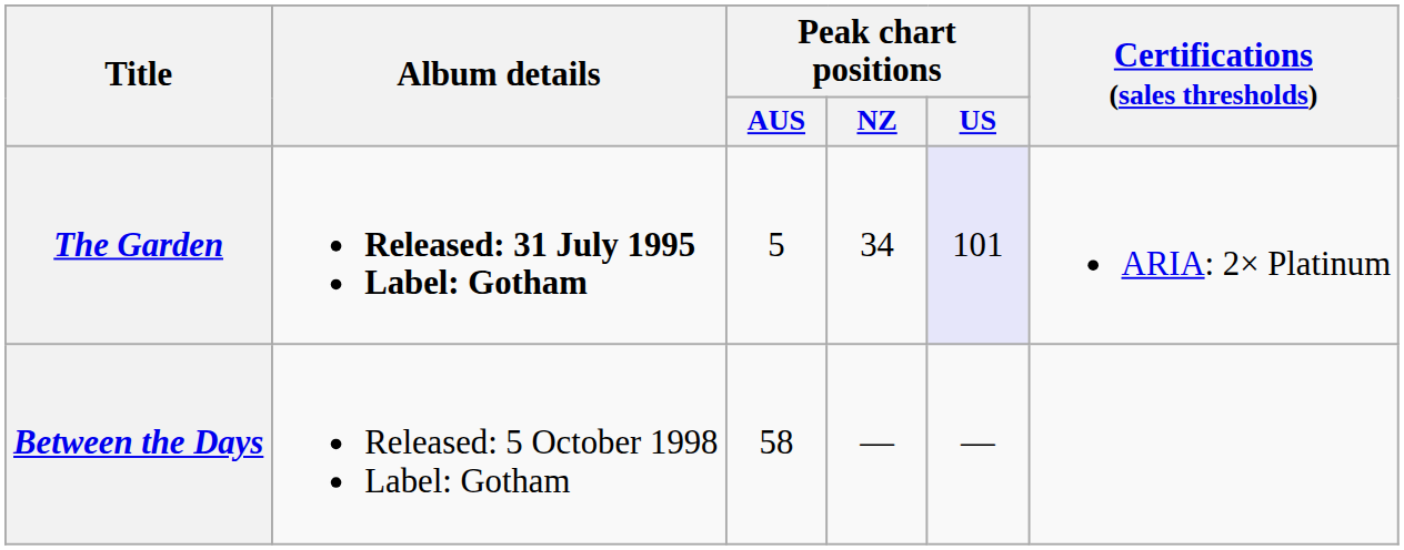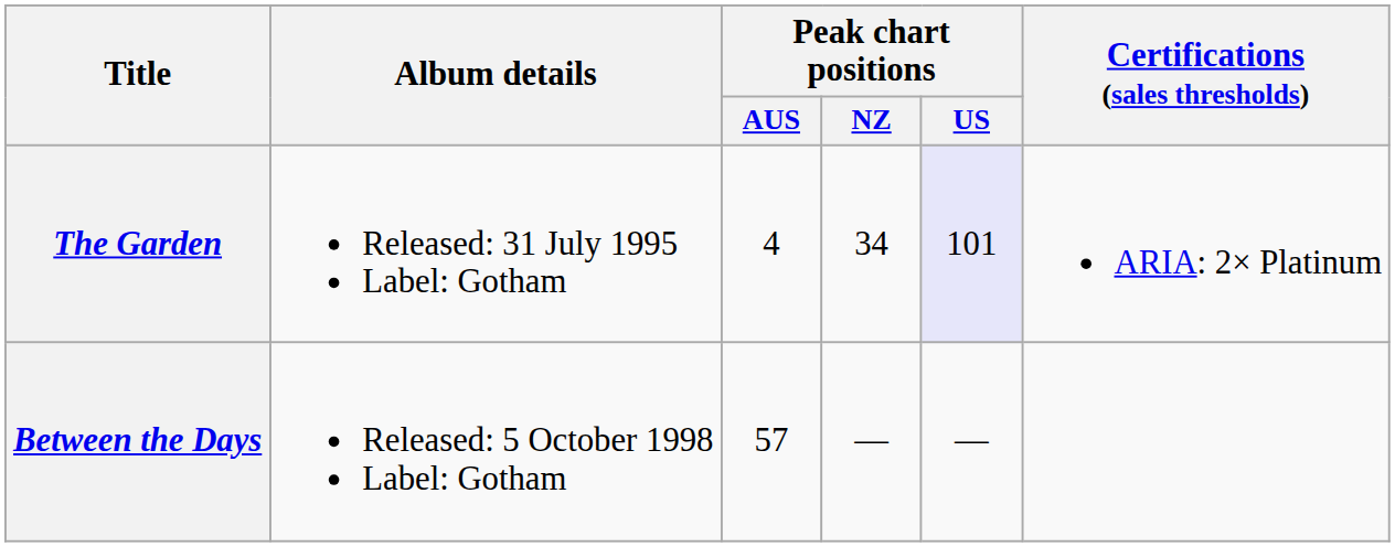The Garden | Album details: bold -> normal
The Garden | Peak chart positions / AUS: 5 -> 4
Between the Days | Peak chart positions / AUS: 58 -> 57
